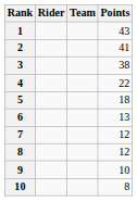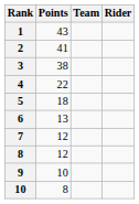columns swapped: Rider <-> Points
